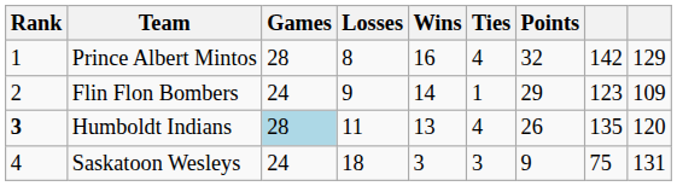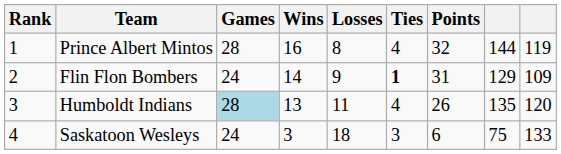columns swapped: Wins <-> Losses
Prince Albert Mintos | column 8: 142 -> 144
Prince Albert Mintos | column 9: 129 -> 119
Flin Flon Bombers | Ties: normal -> bold
Flin Flon Bombers | Points: 29 -> 31
Flin Flon Bombers | column 8: 123 -> 129
Humboldt Indians | Rank: bold -> normal
Saskatoon Wesleys | Points: 9 -> 6
Saskatoon Wesleys | column 9: 131 -> 133
